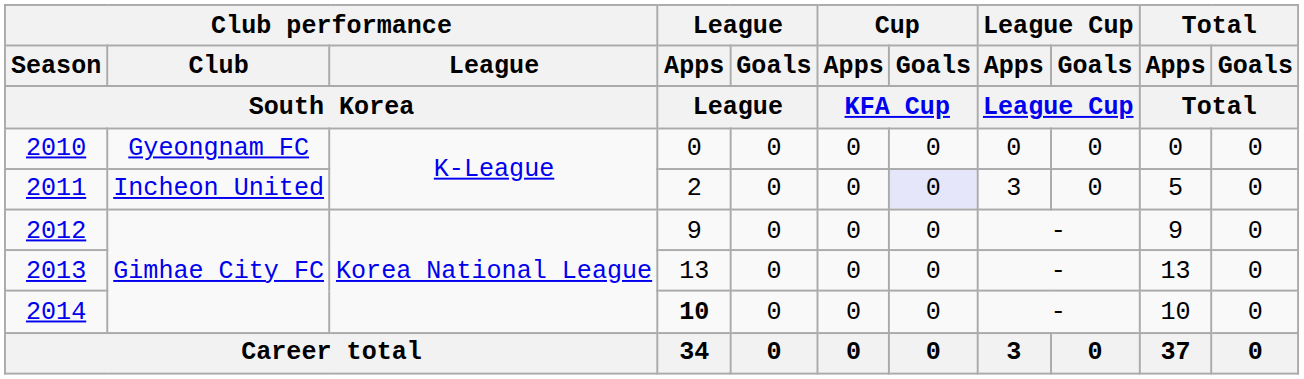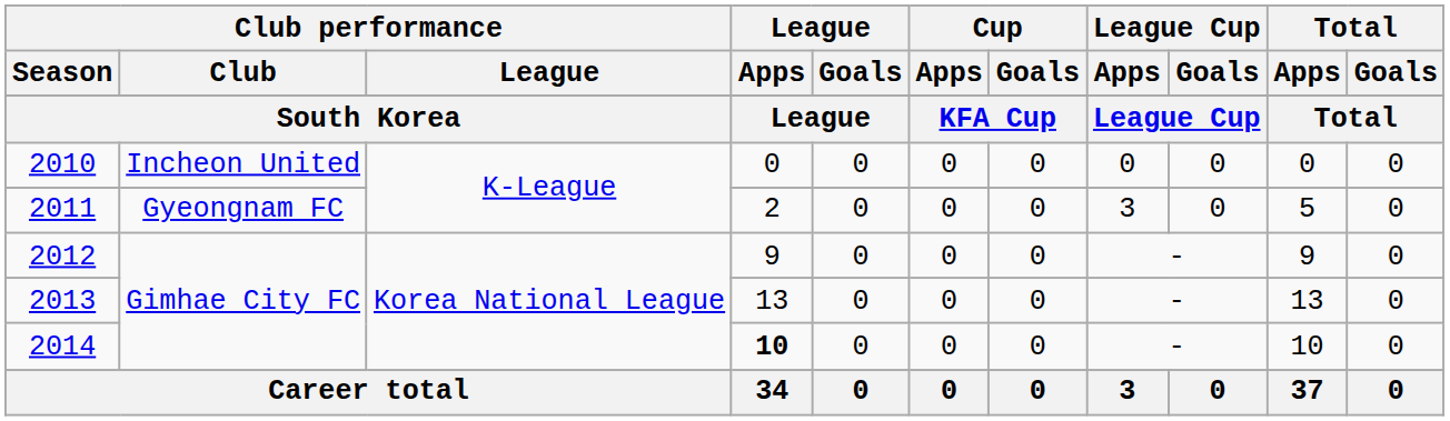2010 | Club performance / Club: Gyeongnam FC -> Incheon United
2011 | Club performance / Club: Incheon United -> Gyeongnam FC
2011 | Cup / Goals: lavender background -> no background
